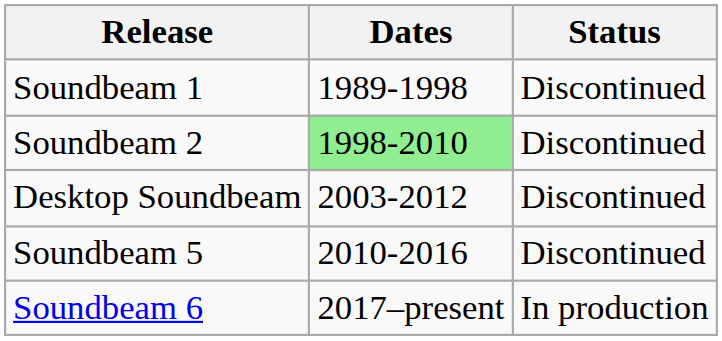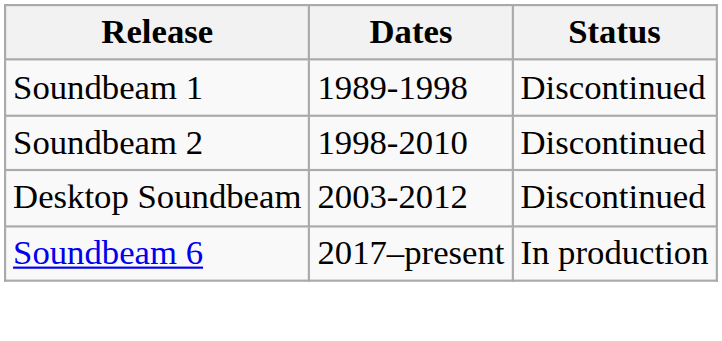Soundbeam 2 | Dates: lightgreen background -> no background
- row: Soundbeam 5 | 2010-2016 | Discontinued
